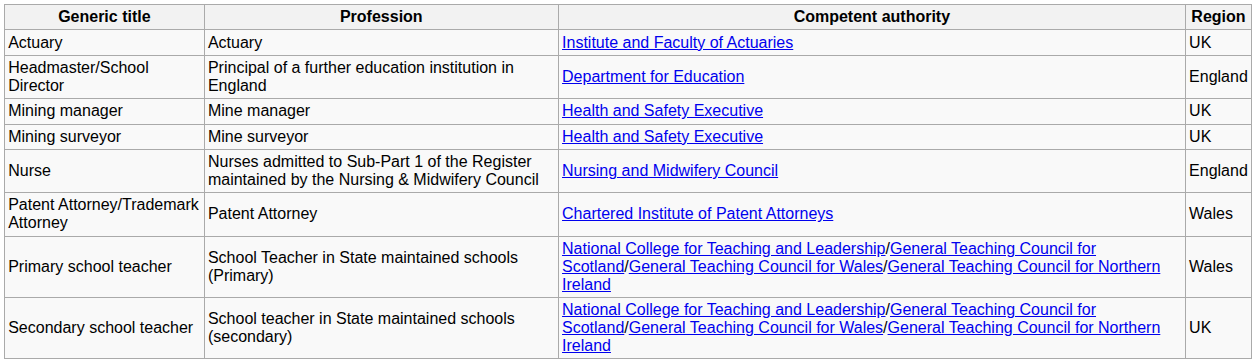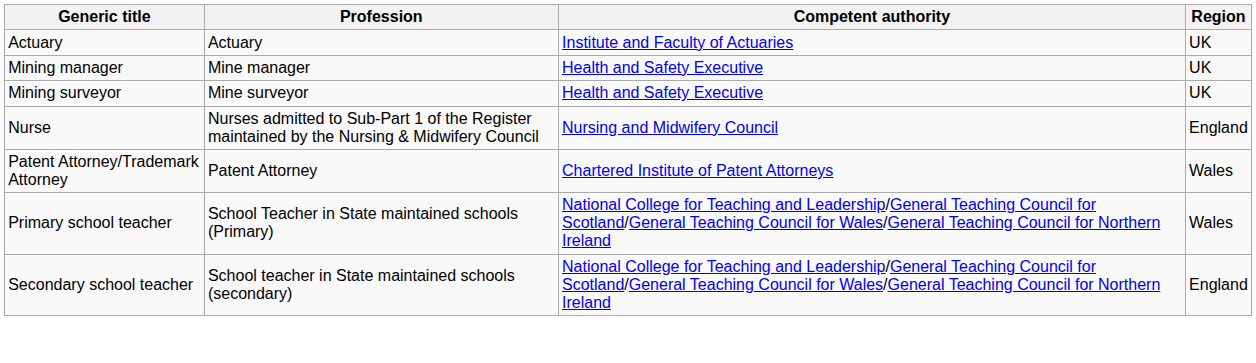- row: Headmaster/School Director | Principal of a further education institution in England | Department for Education | England
Secondary school teacher | Region: UK -> England
